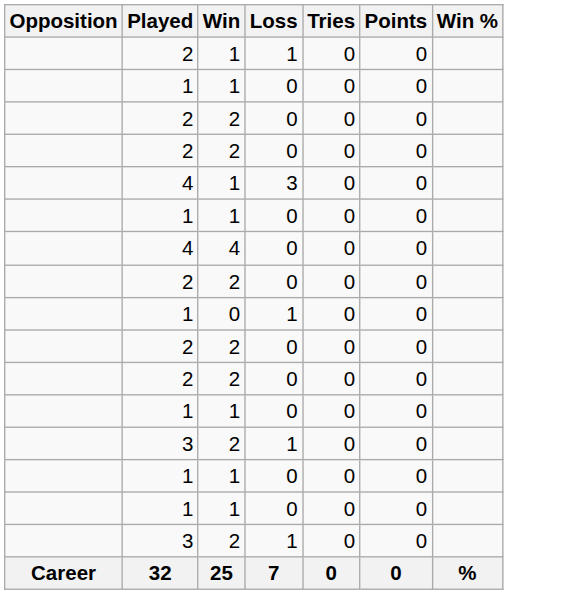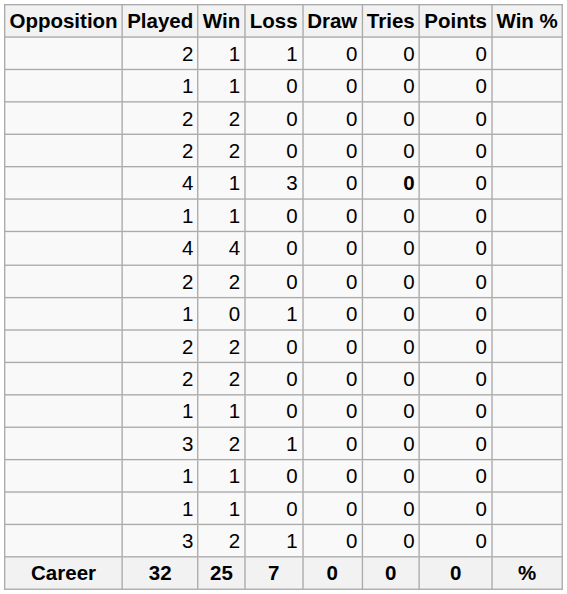+ column: Draw | 0 | 0 | 0 | 0 | 0 | 0 | 0 | 0 | 0 | 0 | 0 | 0 | 0 | 0 | 0 | 0 | 0
4 / 1 | Tries: normal -> bold
